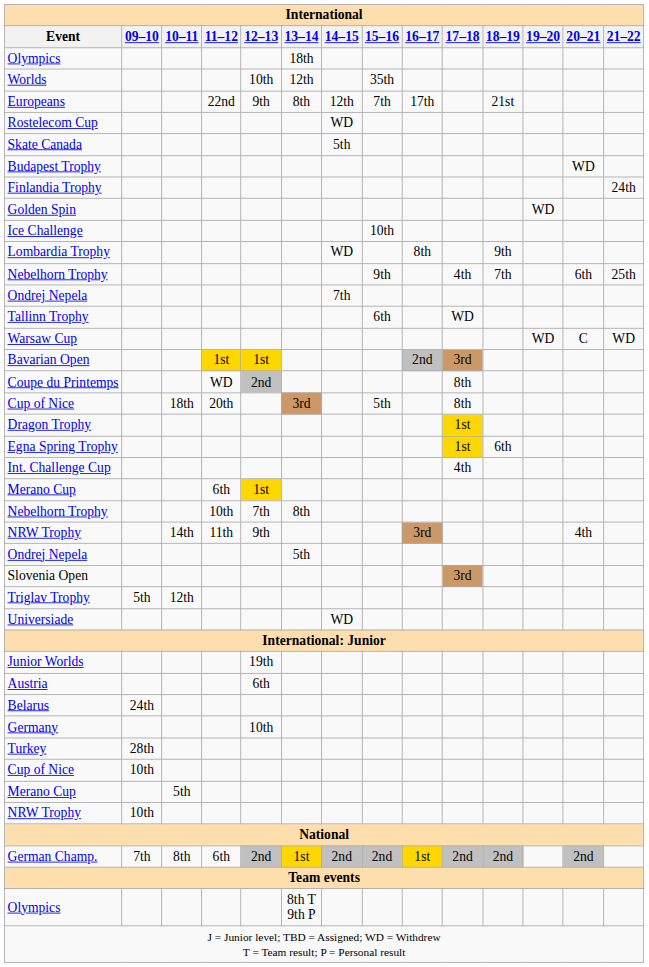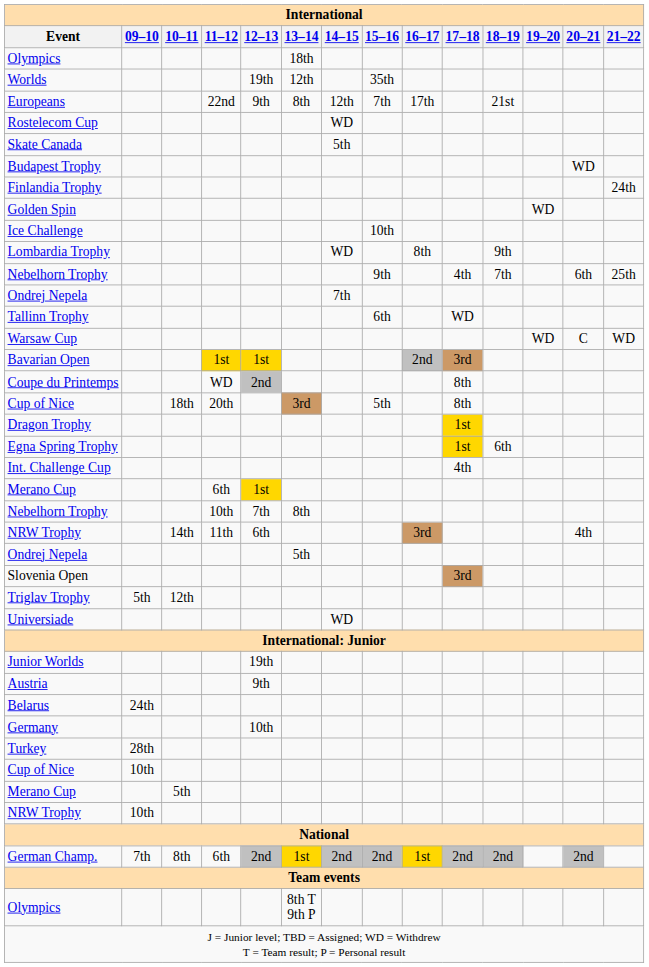Worlds | 12–13: 10th -> 19th
NRW Trophy / 11th | 12–13: 9th -> 6th
Austria | 12–13: 6th -> 9th
